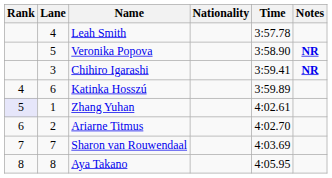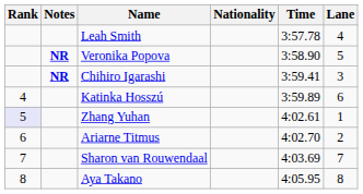columns swapped: Lane <-> Notes
